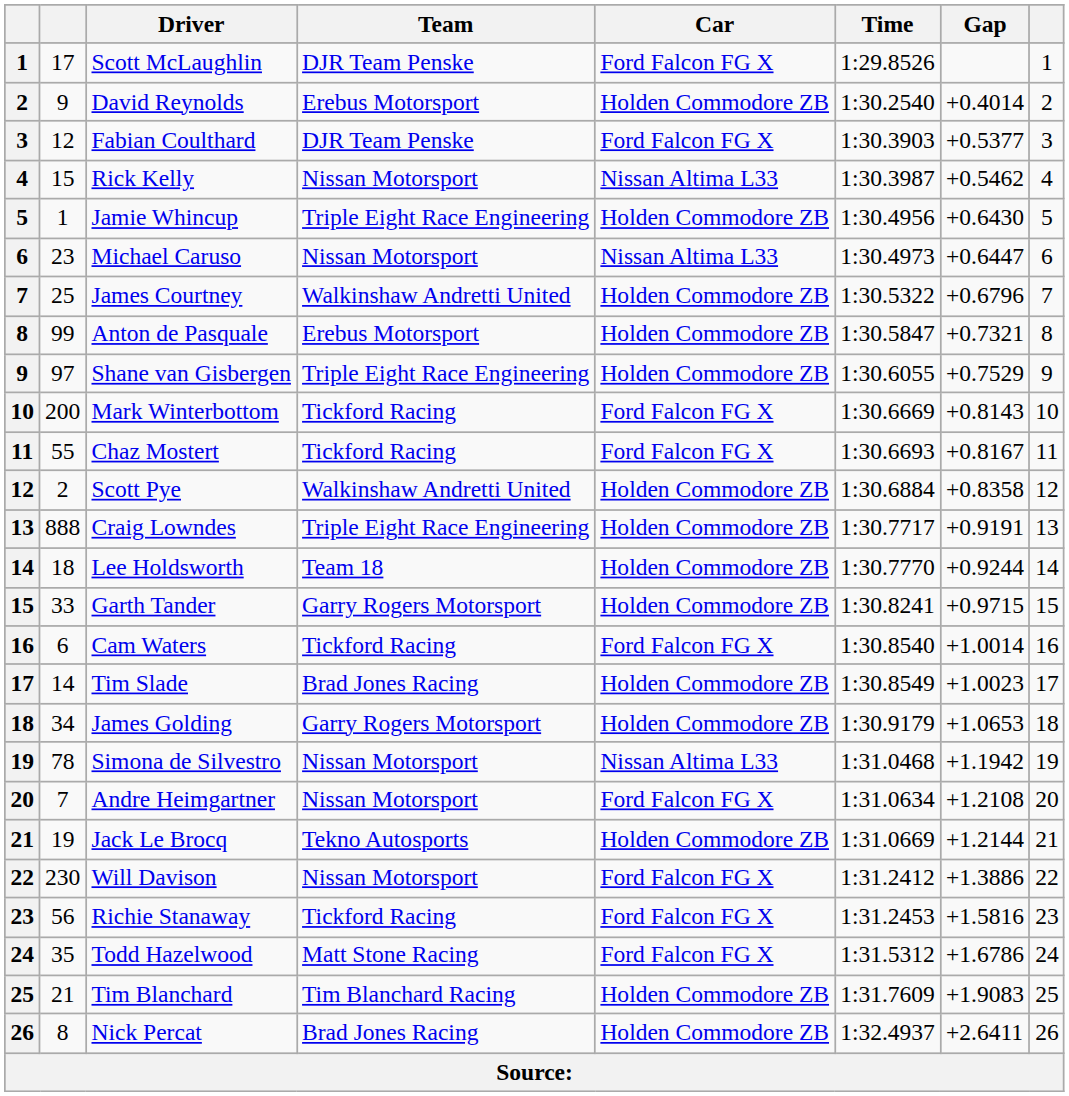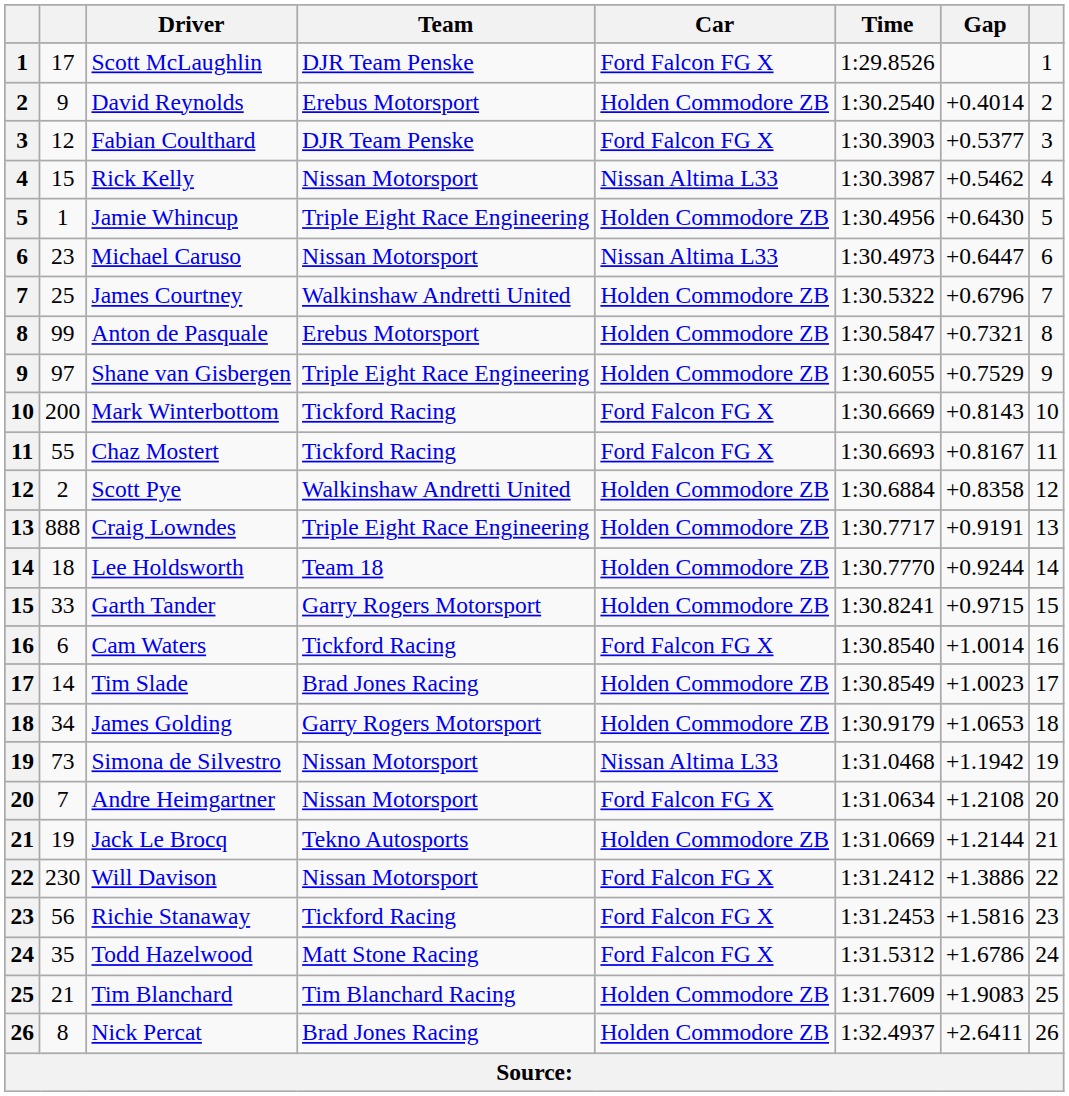Simona de Silvestro | column 2: 78 -> 73
